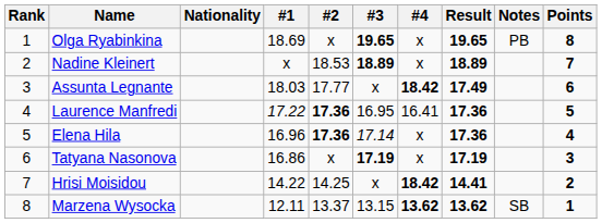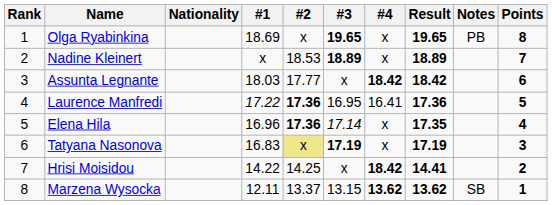Assunta Legnante | Result: 17.49 -> 18.42
Elena Hila | Result: 17.36 -> 17.35
Tatyana Nasonova | #1: 16.86 -> 16.83
Tatyana Nasonova | #2: no background -> khaki background
